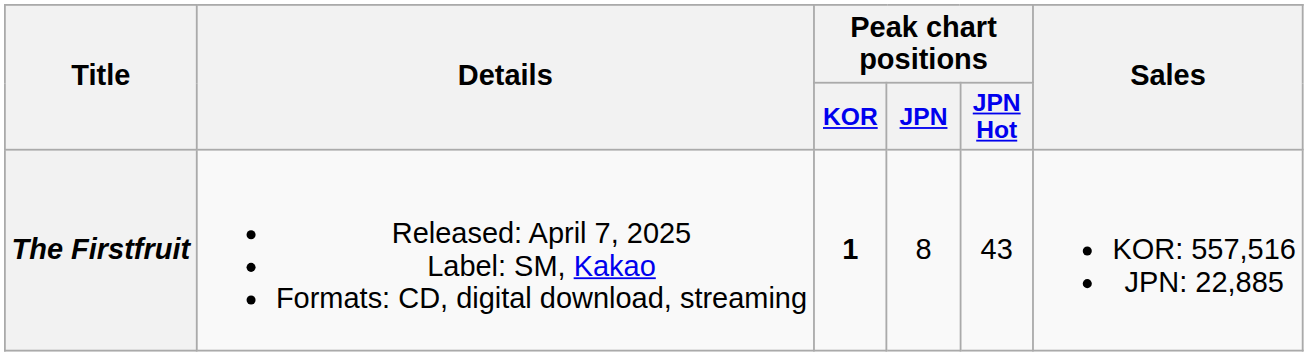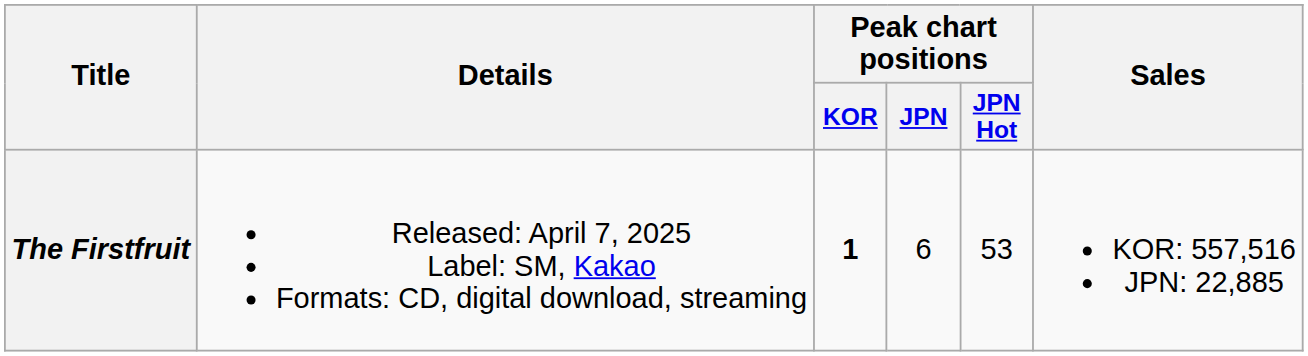The Firstfruit | Peak chart positions / JPN: 8 -> 6
The Firstfruit | Peak chart positions / JPN Hot: 43 -> 53
